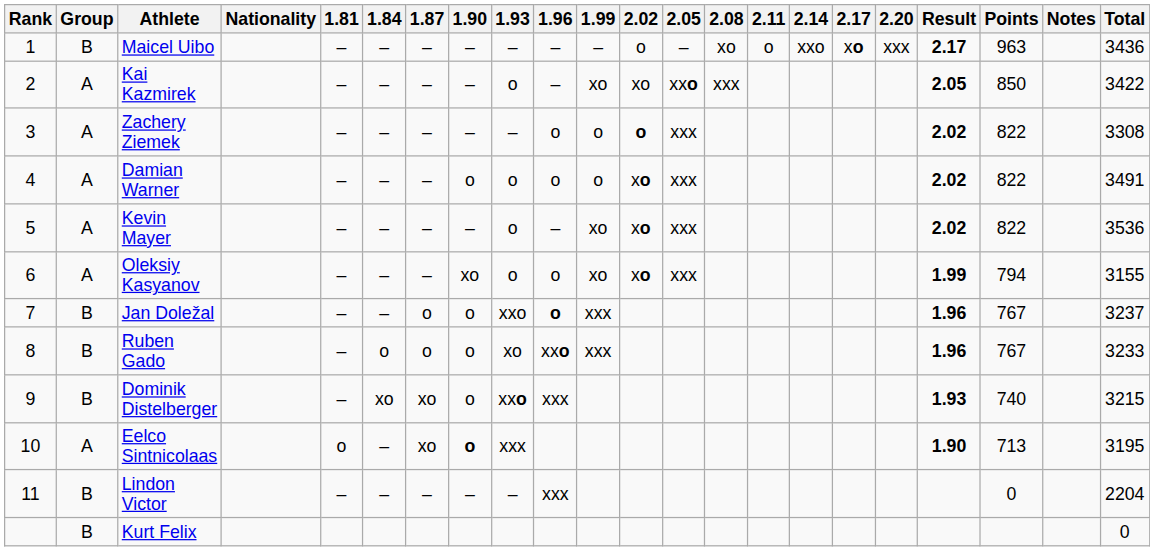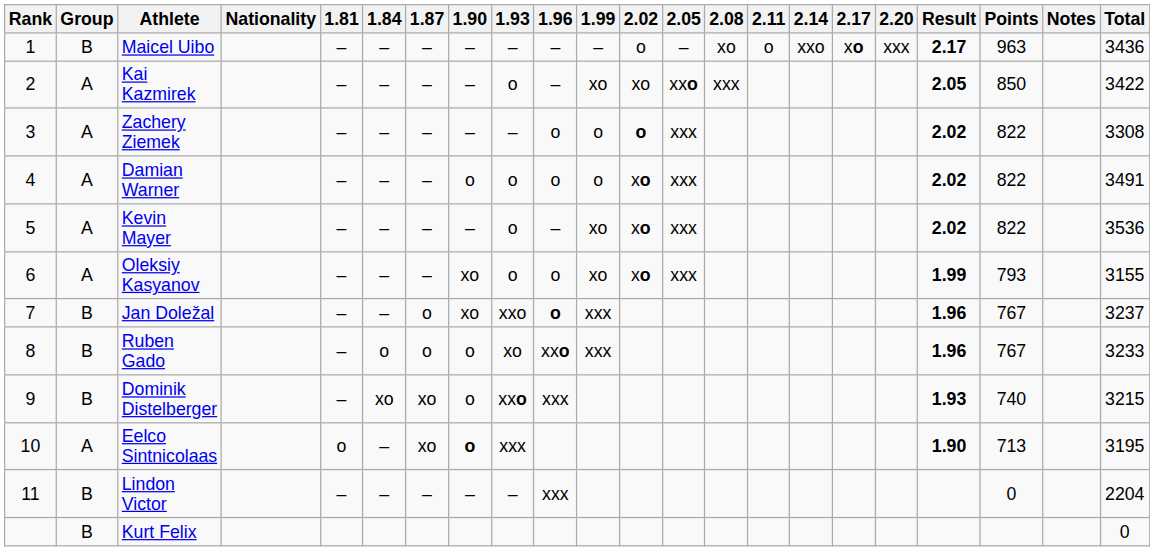Oleksiy Kasyanov | Points: 794 -> 793
Jan Doležal | 1.90: o -> xo
